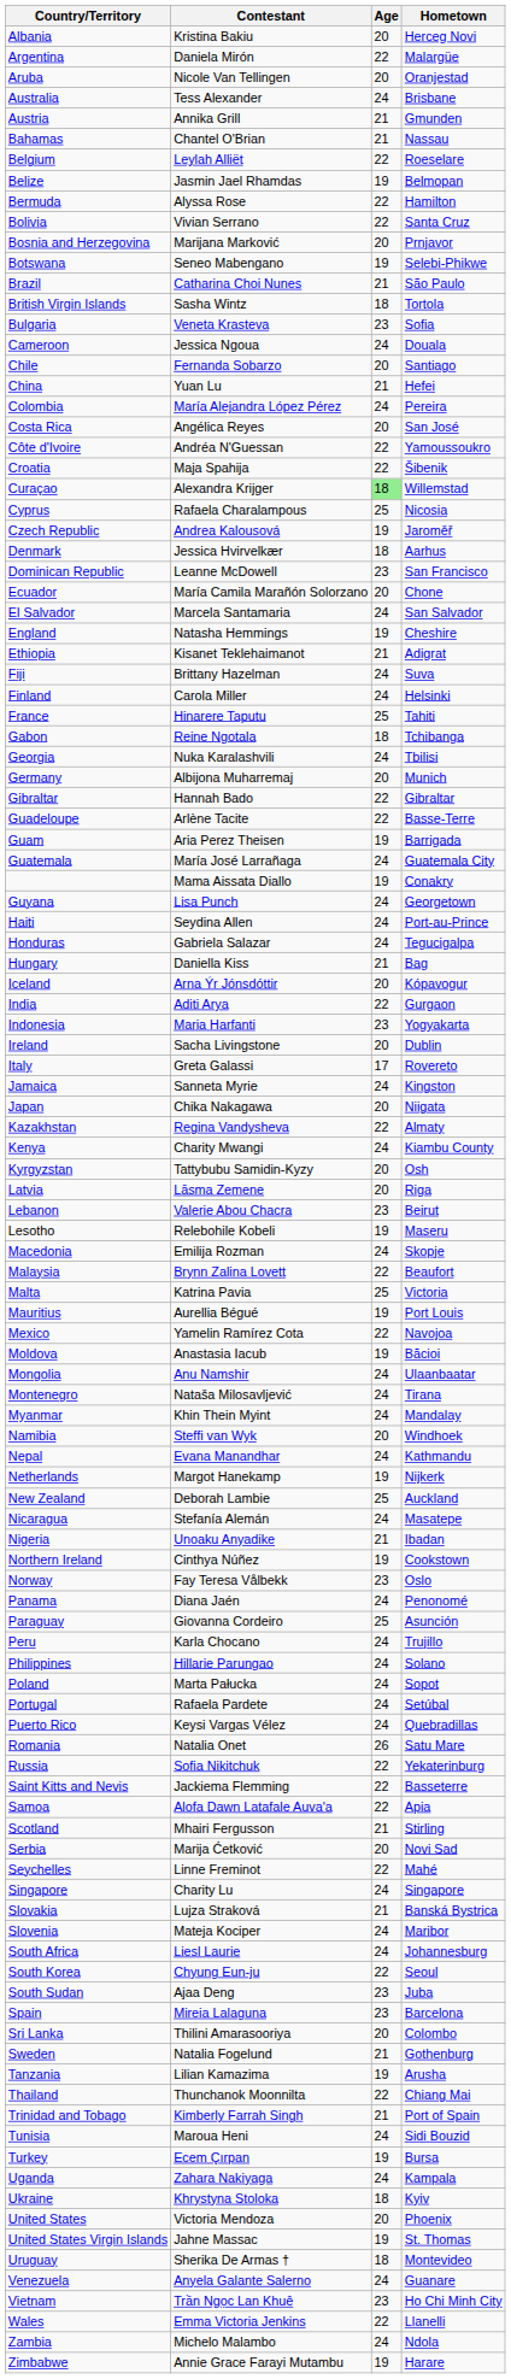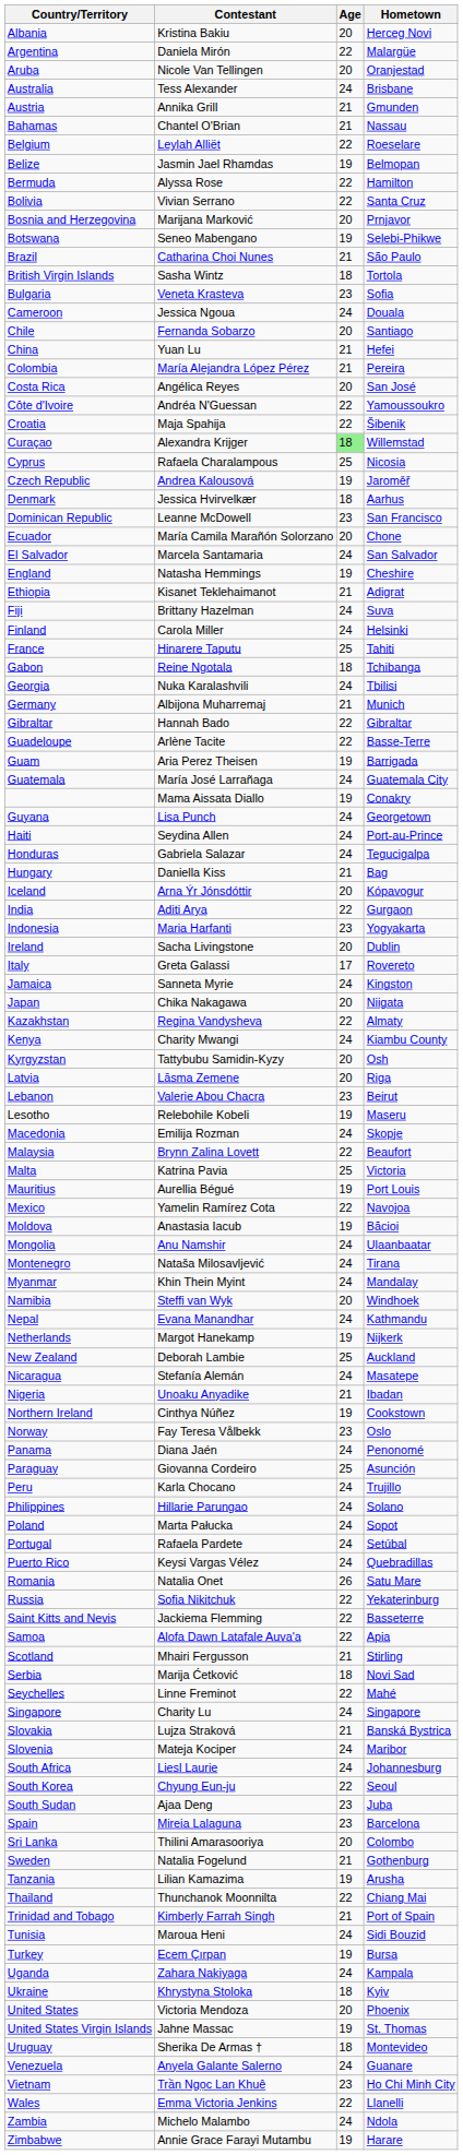Colombia | Age: 24 -> 21
Germany | Age: 20 -> 21
Serbia | Age: 20 -> 18
